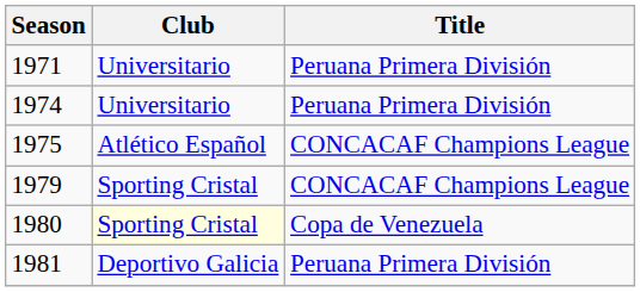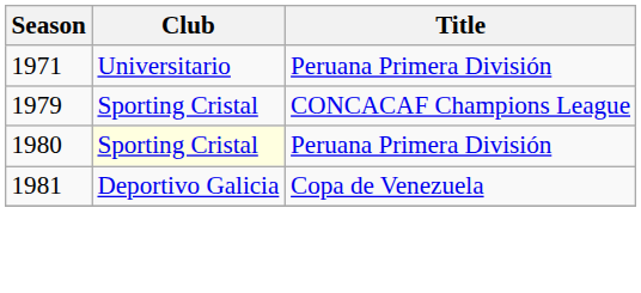- row: 1974 | Universitario | Peruana Primera División
- row: 1975 | Atlético Español | CONCACAF Champions League
1980 | Title: Copa de Venezuela -> Peruana Primera División
1981 | Title: Peruana Primera División -> Copa de Venezuela
